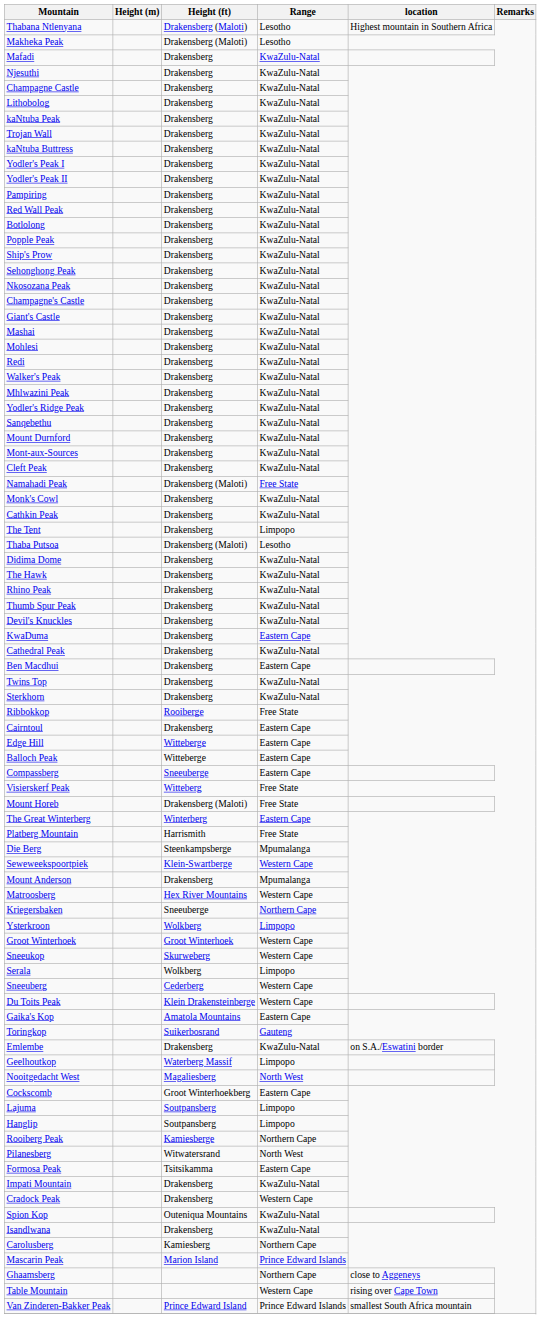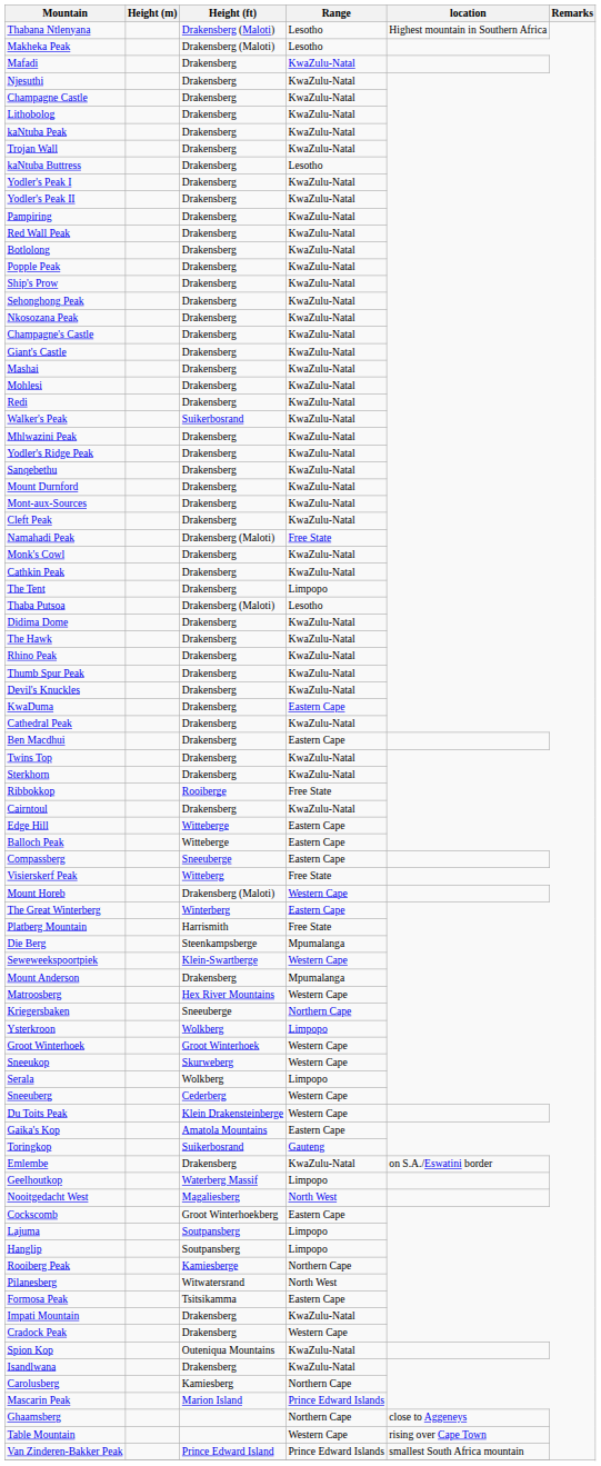kaNtuba Buttress | Range: KwaZulu-Natal -> Lesotho
Walker's Peak | Height (ft): Drakensberg -> Suikerbosrand
Cairntoul | Range: Eastern Cape -> KwaZulu-Natal
Mount Horeb | Range: Free State -> Western Cape
